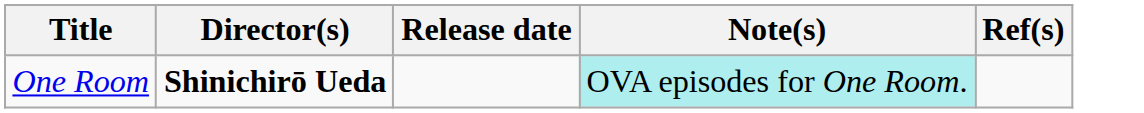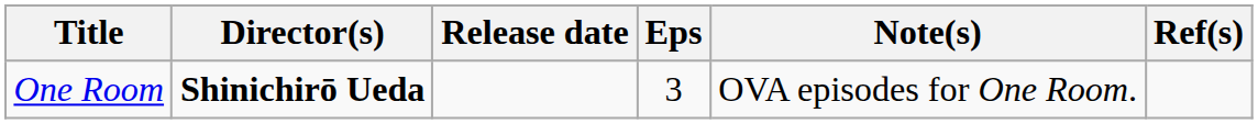+ column: Eps | 3
One Room | Note(s): paleturquoise background -> no background
